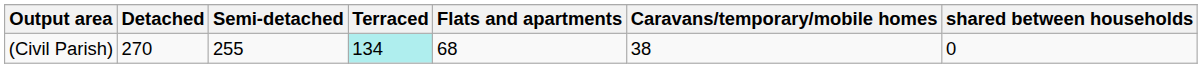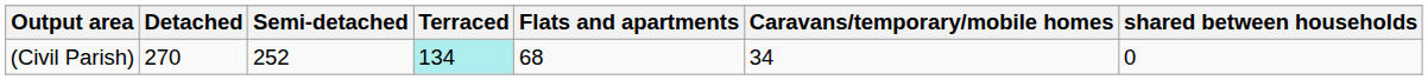(Civil Parish) | Semi-detached: 255 -> 252
(Civil Parish) | Caravans/temporary/mobile homes: 38 -> 34
